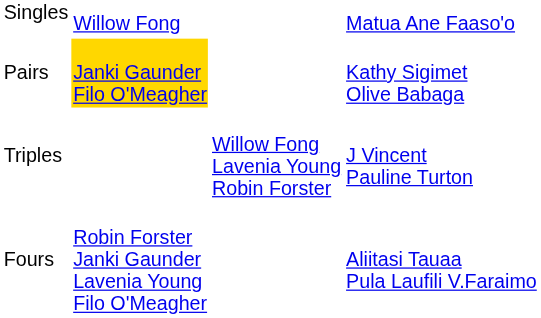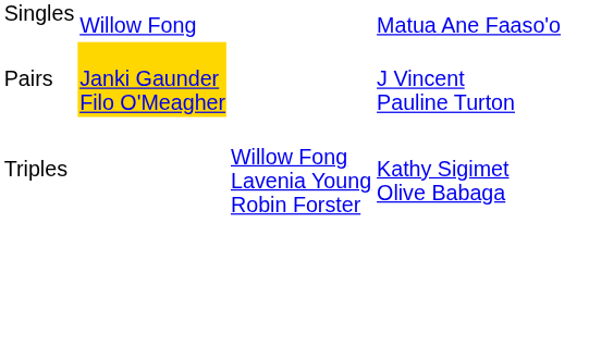Pairs | column 4: Kathy Sigimet Olive Babaga -> J Vincent Pauline Turton
Triples | column 4: J Vincent Pauline Turton -> Kathy Sigimet Olive Babaga
- row: Fours | Robin Forster Janki Gaunder Lavenia Young Filo O'Meagher | Aliitasi Tauaa Pula Laufili V.Faraimo
